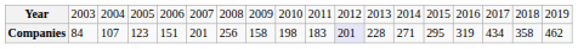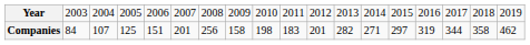Companies | column 4: 123 -> 125
Companies | column 11: lavender background -> no background
Companies | column 12: 228 -> 282
Companies | column 14: 295 -> 297
Companies | column 16: 434 -> 344
